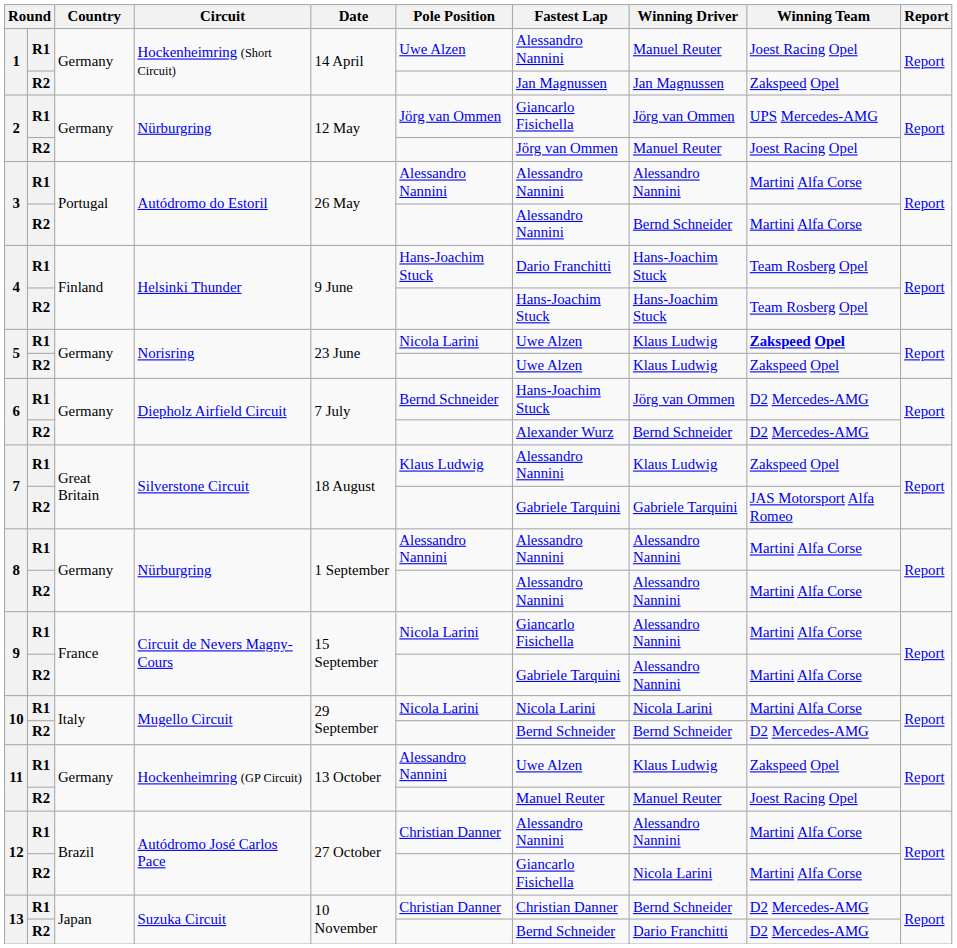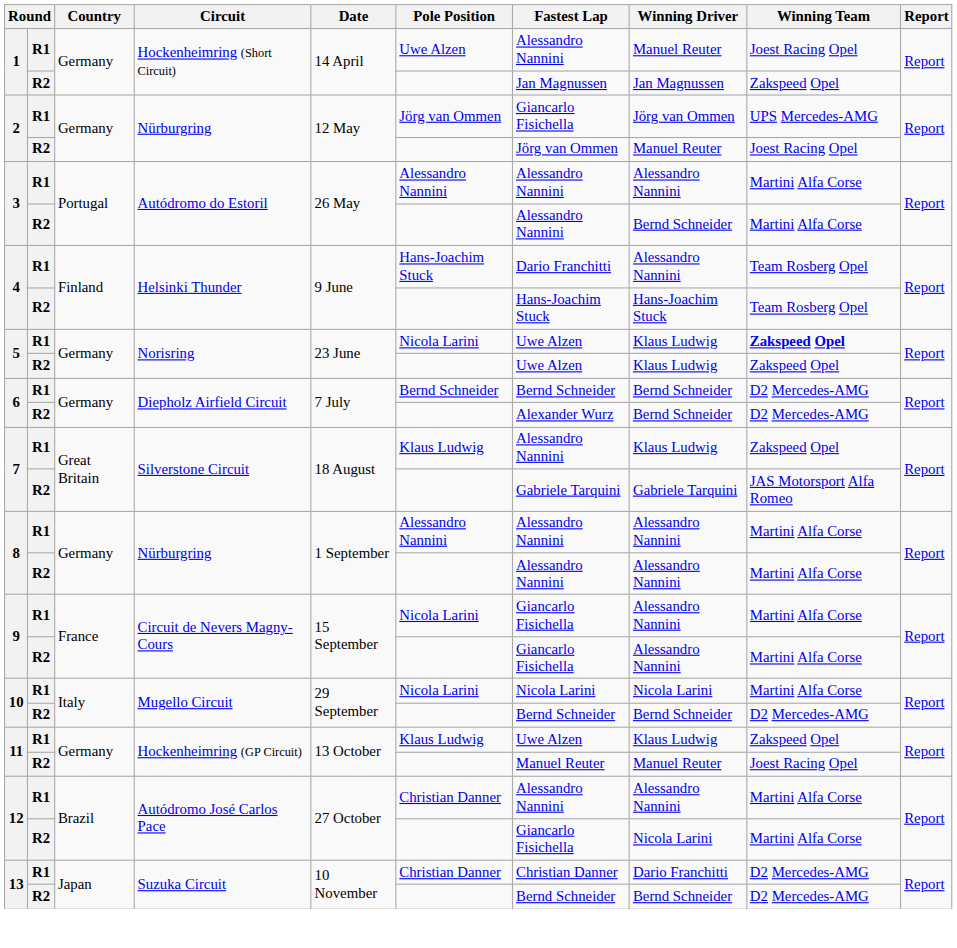4 / R1 | Winning Driver: Hans-Joachim Stuck -> Alessandro Nannini
6 / R1 | Fastest Lap: Hans-Joachim Stuck -> Bernd Schneider
6 / R1 | Winning Driver: Jörg van Ommen -> Bernd Schneider
9 / R2 | Fastest Lap: Gabriele Tarquini -> Giancarlo Fisichella
11 / R1 | Pole Position: Alessandro Nannini -> Klaus Ludwig
13 / R1 | Winning Driver: Bernd Schneider -> Dario Franchitti
13 / R2 | Winning Driver: Dario Franchitti -> Bernd Schneider
